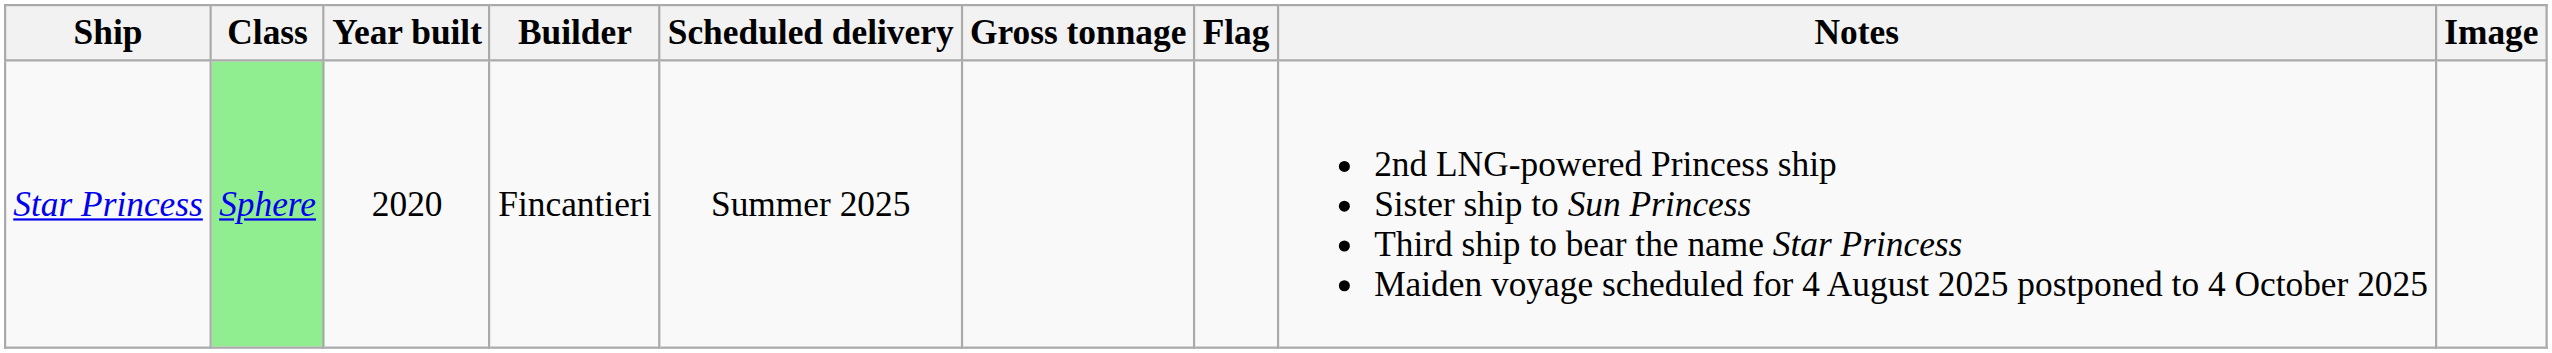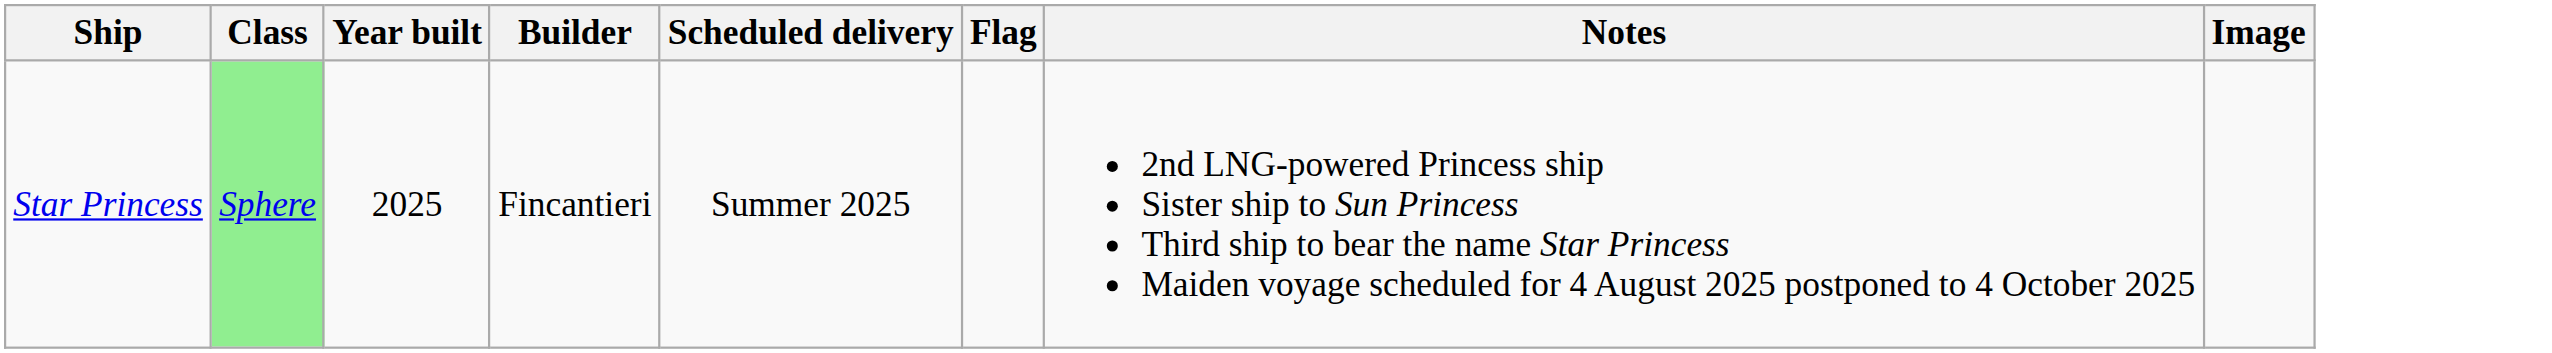- column: Gross tonnage
Star Princess | Year built: 2020 -> 2025
